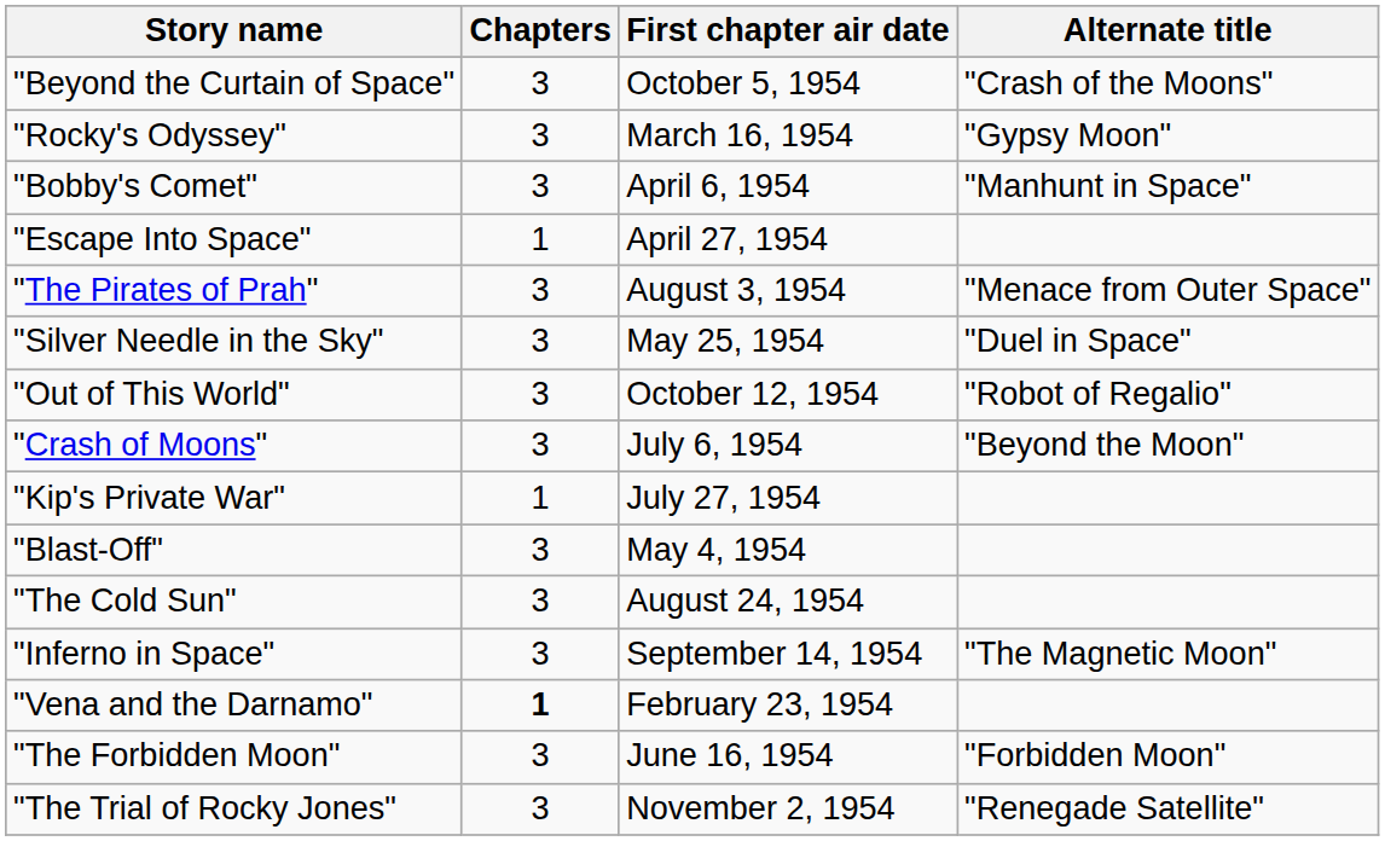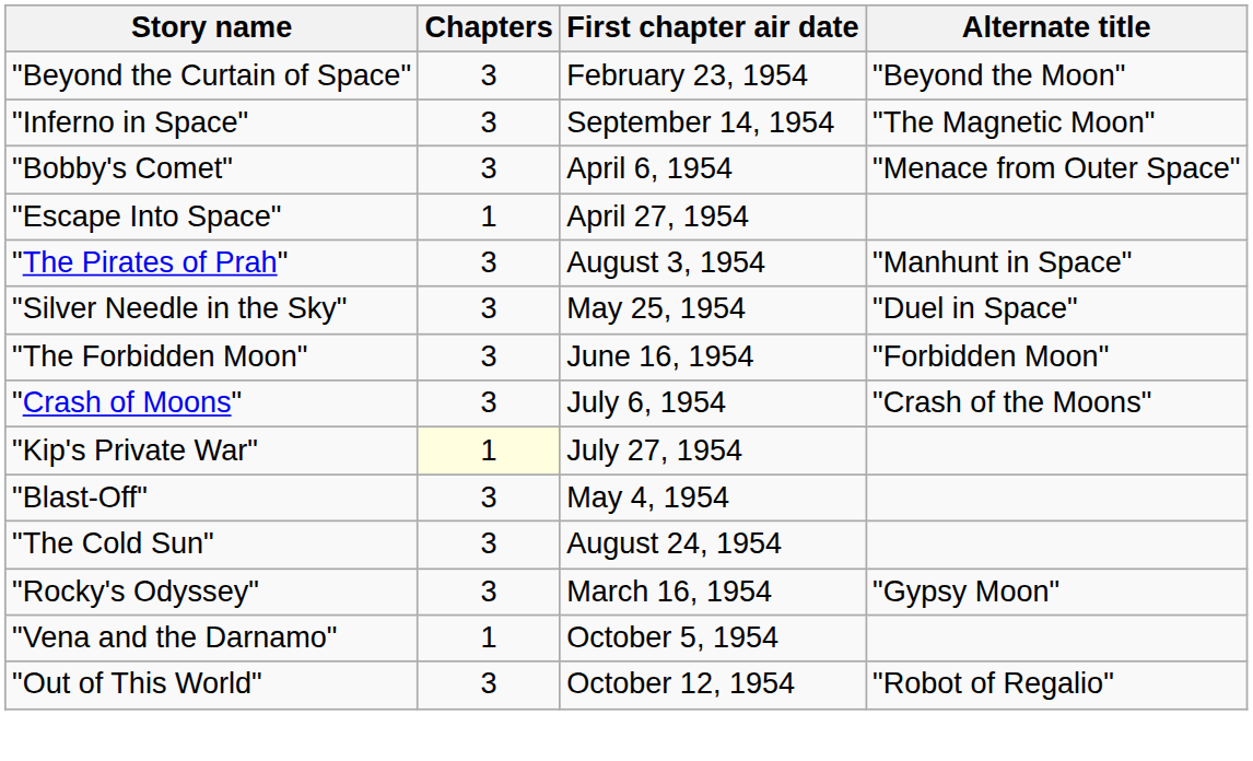"Beyond the Curtain of Space" | First chapter air date: October 5, 1954 -> February 23, 1954
"Beyond the Curtain of Space" | Alternate title: "Crash of the Moons" -> "Beyond the Moon"
rows swapped: "Rocky's Odyssey" <-> "Inferno in Space"
"Bobby's Comet" | Alternate title: "Manhunt in Space" -> "Menace from Outer Space"
"The Pirates of Prah" | Alternate title: "Menace from Outer Space" -> "Manhunt in Space"
rows swapped: "The Forbidden Moon" <-> "Out of This World"
"Crash of Moons" | Alternate title: "Beyond the Moon" -> "Crash of the Moons"
"Kip's Private War" | Chapters: no background -> lightyellow background
"Vena and the Darnamo" | Chapters: bold -> normal
"Vena and the Darnamo" | First chapter air date: February 23, 1954 -> October 5, 1954
- row: "The Trial of Rocky Jones" | 3 | November 2, 1954 | "Renegade Satellite"
